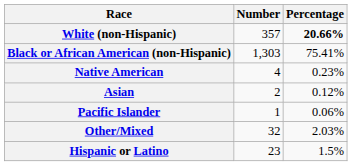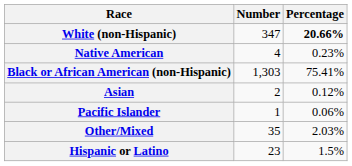White (non-Hispanic) | Number: 357 -> 347
rows swapped: Black or African American (non-Hispanic) <-> Native American
Other/Mixed | Number: 32 -> 35
